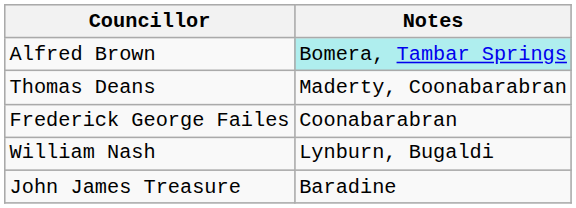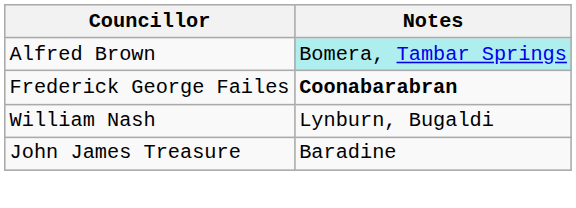- row: Thomas Deans | Maderty, Coonabarabran
Frederick George Failes | Notes: normal -> bold
